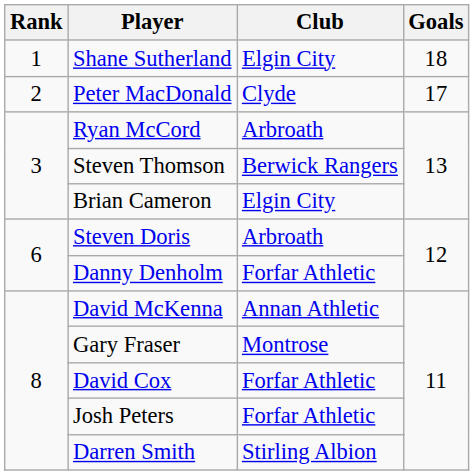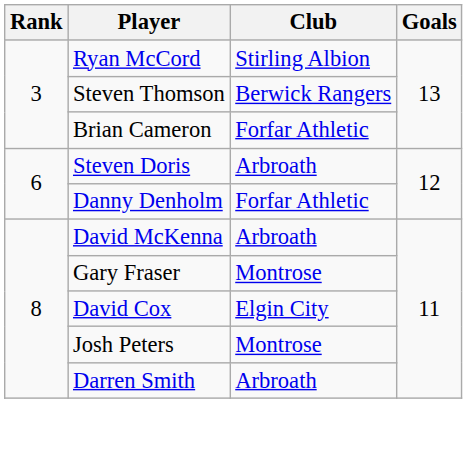- row: 1 | Shane Sutherland | Elgin City | 18
- row: 2 | Peter MacDonald | Clyde | 17
Ryan McCord | Club: Arbroath -> Stirling Albion
Brian Cameron | Club: Elgin City -> Forfar Athletic
David McKenna | Club: Annan Athletic -> Arbroath
David Cox | Club: Forfar Athletic -> Elgin City
Josh Peters | Club: Forfar Athletic -> Montrose
Darren Smith | Club: Stirling Albion -> Arbroath
